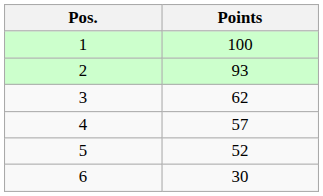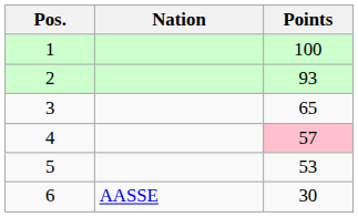+ column: Nation | AASSE
3 | Points: 62 -> 65
4 | Points: no background -> pink background
5 | Points: 52 -> 53
